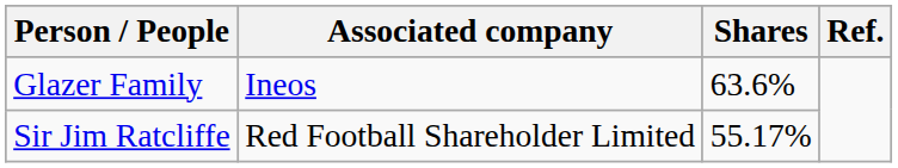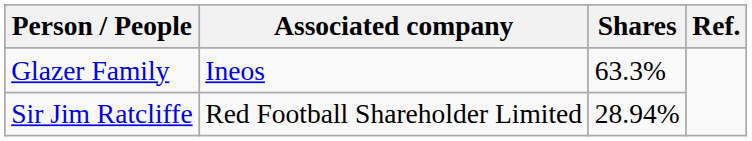Glazer Family | Shares: 63.6% -> 63.3%
Sir Jim Ratcliffe | Shares: 55.17% -> 28.94%
